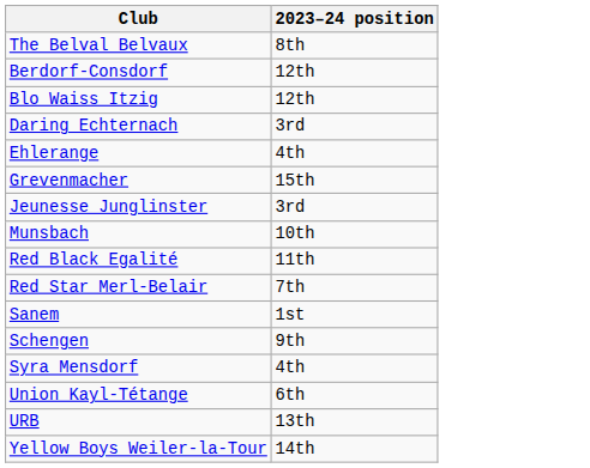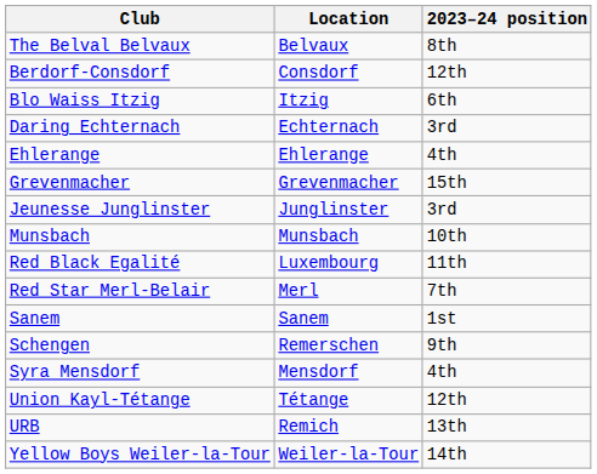+ column: Location | Belvaux | Consdorf | Itzig | Echternach | Ehlerange | Grevenmacher | Junglinster | Munsbach | Luxembourg | Merl | Sanem | Remerschen | Mensdorf | Tétange | Remich | Weiler-la-Tour
Blo Waiss Itzig | 2023–24 position: 12th -> 6th
Union Kayl-Tétange | 2023–24 position: 6th -> 12th
